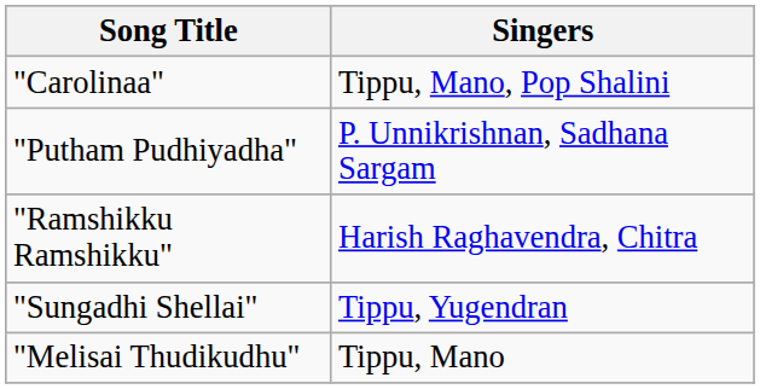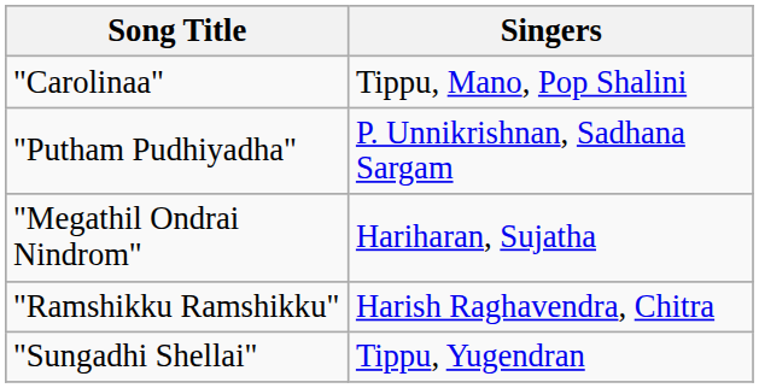+ row: "Megathil Ondrai Nindrom" | Hariharan, Sujatha
- row: "Melisai Thudikudhu" | Tippu, Mano
